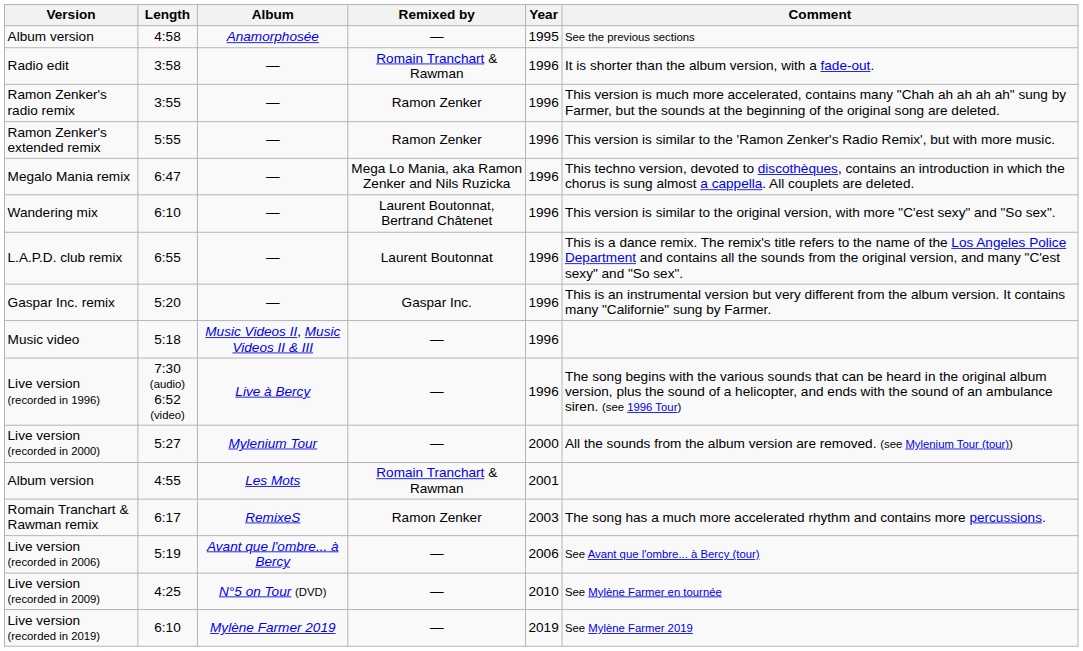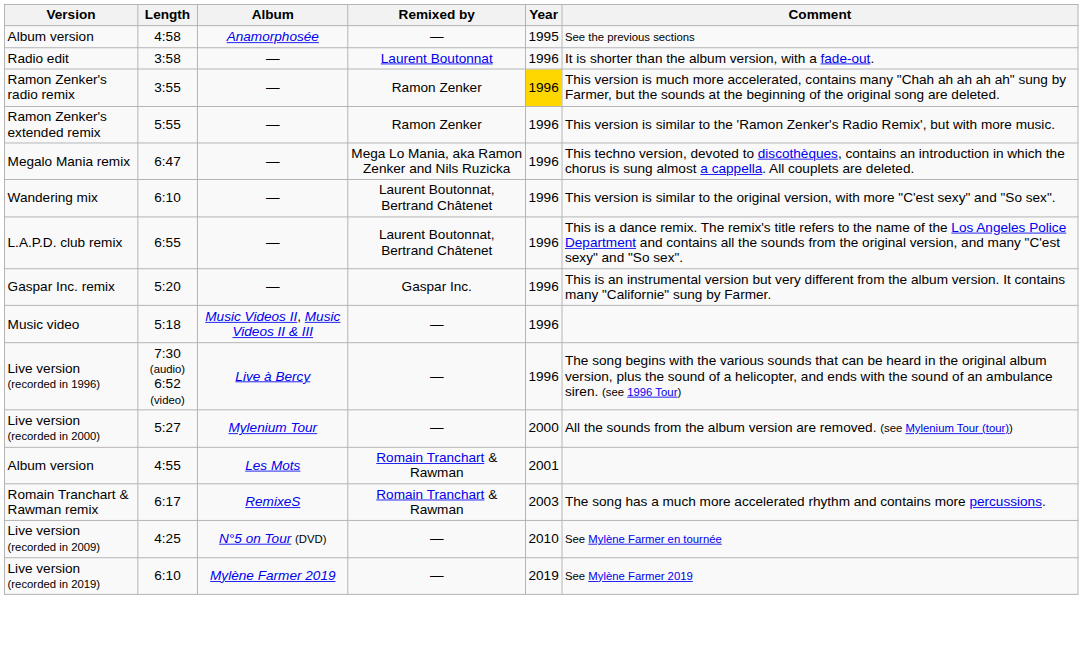Radio edit | Remixed by: Romain Tranchart & Rawman -> Laurent Boutonnat
Ramon Zenker's radio remix | Year: no background -> gold background
L.A.P.D. club remix | Remixed by: Laurent Boutonnat -> Laurent Boutonnat, Bertrand Châtenet
Romain Tranchart & Rawman remix | Remixed by: Ramon Zenker -> Romain Tranchart & Rawman
- row: Live version (recorded in 2006) | 5:19 | Avant que l'ombre... à Bercy | — | 2006 | See Avant que l'ombre... à Bercy (tour)
